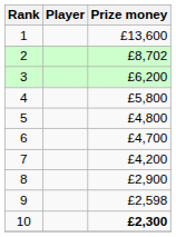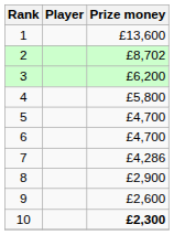5 | Prize money: £4,800 -> £4,700
7 | Prize money: £4,200 -> £4,286
9 | Prize money: £2,598 -> £2,600
